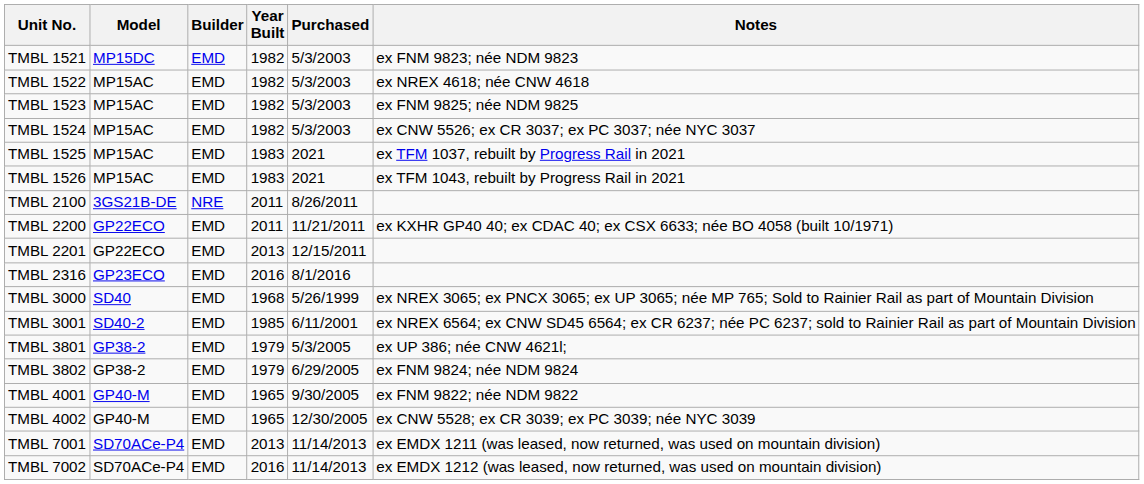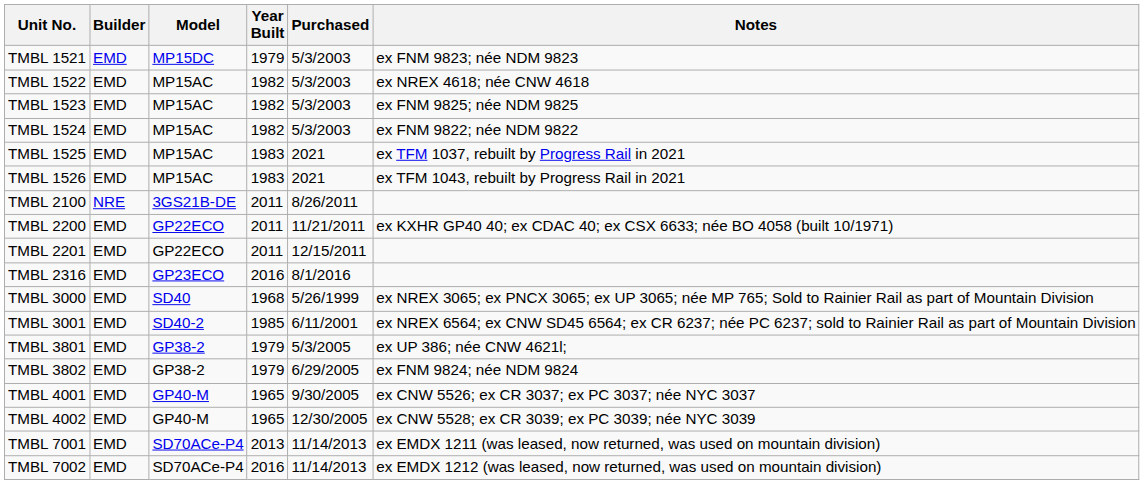columns swapped: Builder <-> Model
TMBL 1521 | Year Built: 1982 -> 1979
TMBL 1524 | Notes: ex CNW 5526; ex CR 3037; ex PC 3037; née NYC 3037 -> ex FNM 9822; née NDM 9822
TMBL 2201 | Year Built: 2013 -> 2011
TMBL 4001 | Notes: ex FNM 9822; née NDM 9822 -> ex CNW 5526; ex CR 3037; ex PC 3037; née NYC 3037
